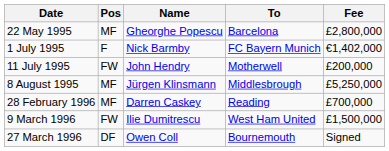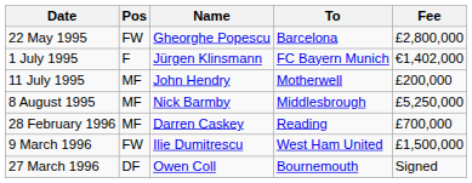22 May 1995 | Pos: MF -> FW
1 July 1995 | Name: Nick Barmby -> Jürgen Klinsmann
11 July 1995 | Pos: FW -> MF
8 August 1995 | Name: Jürgen Klinsmann -> Nick Barmby
